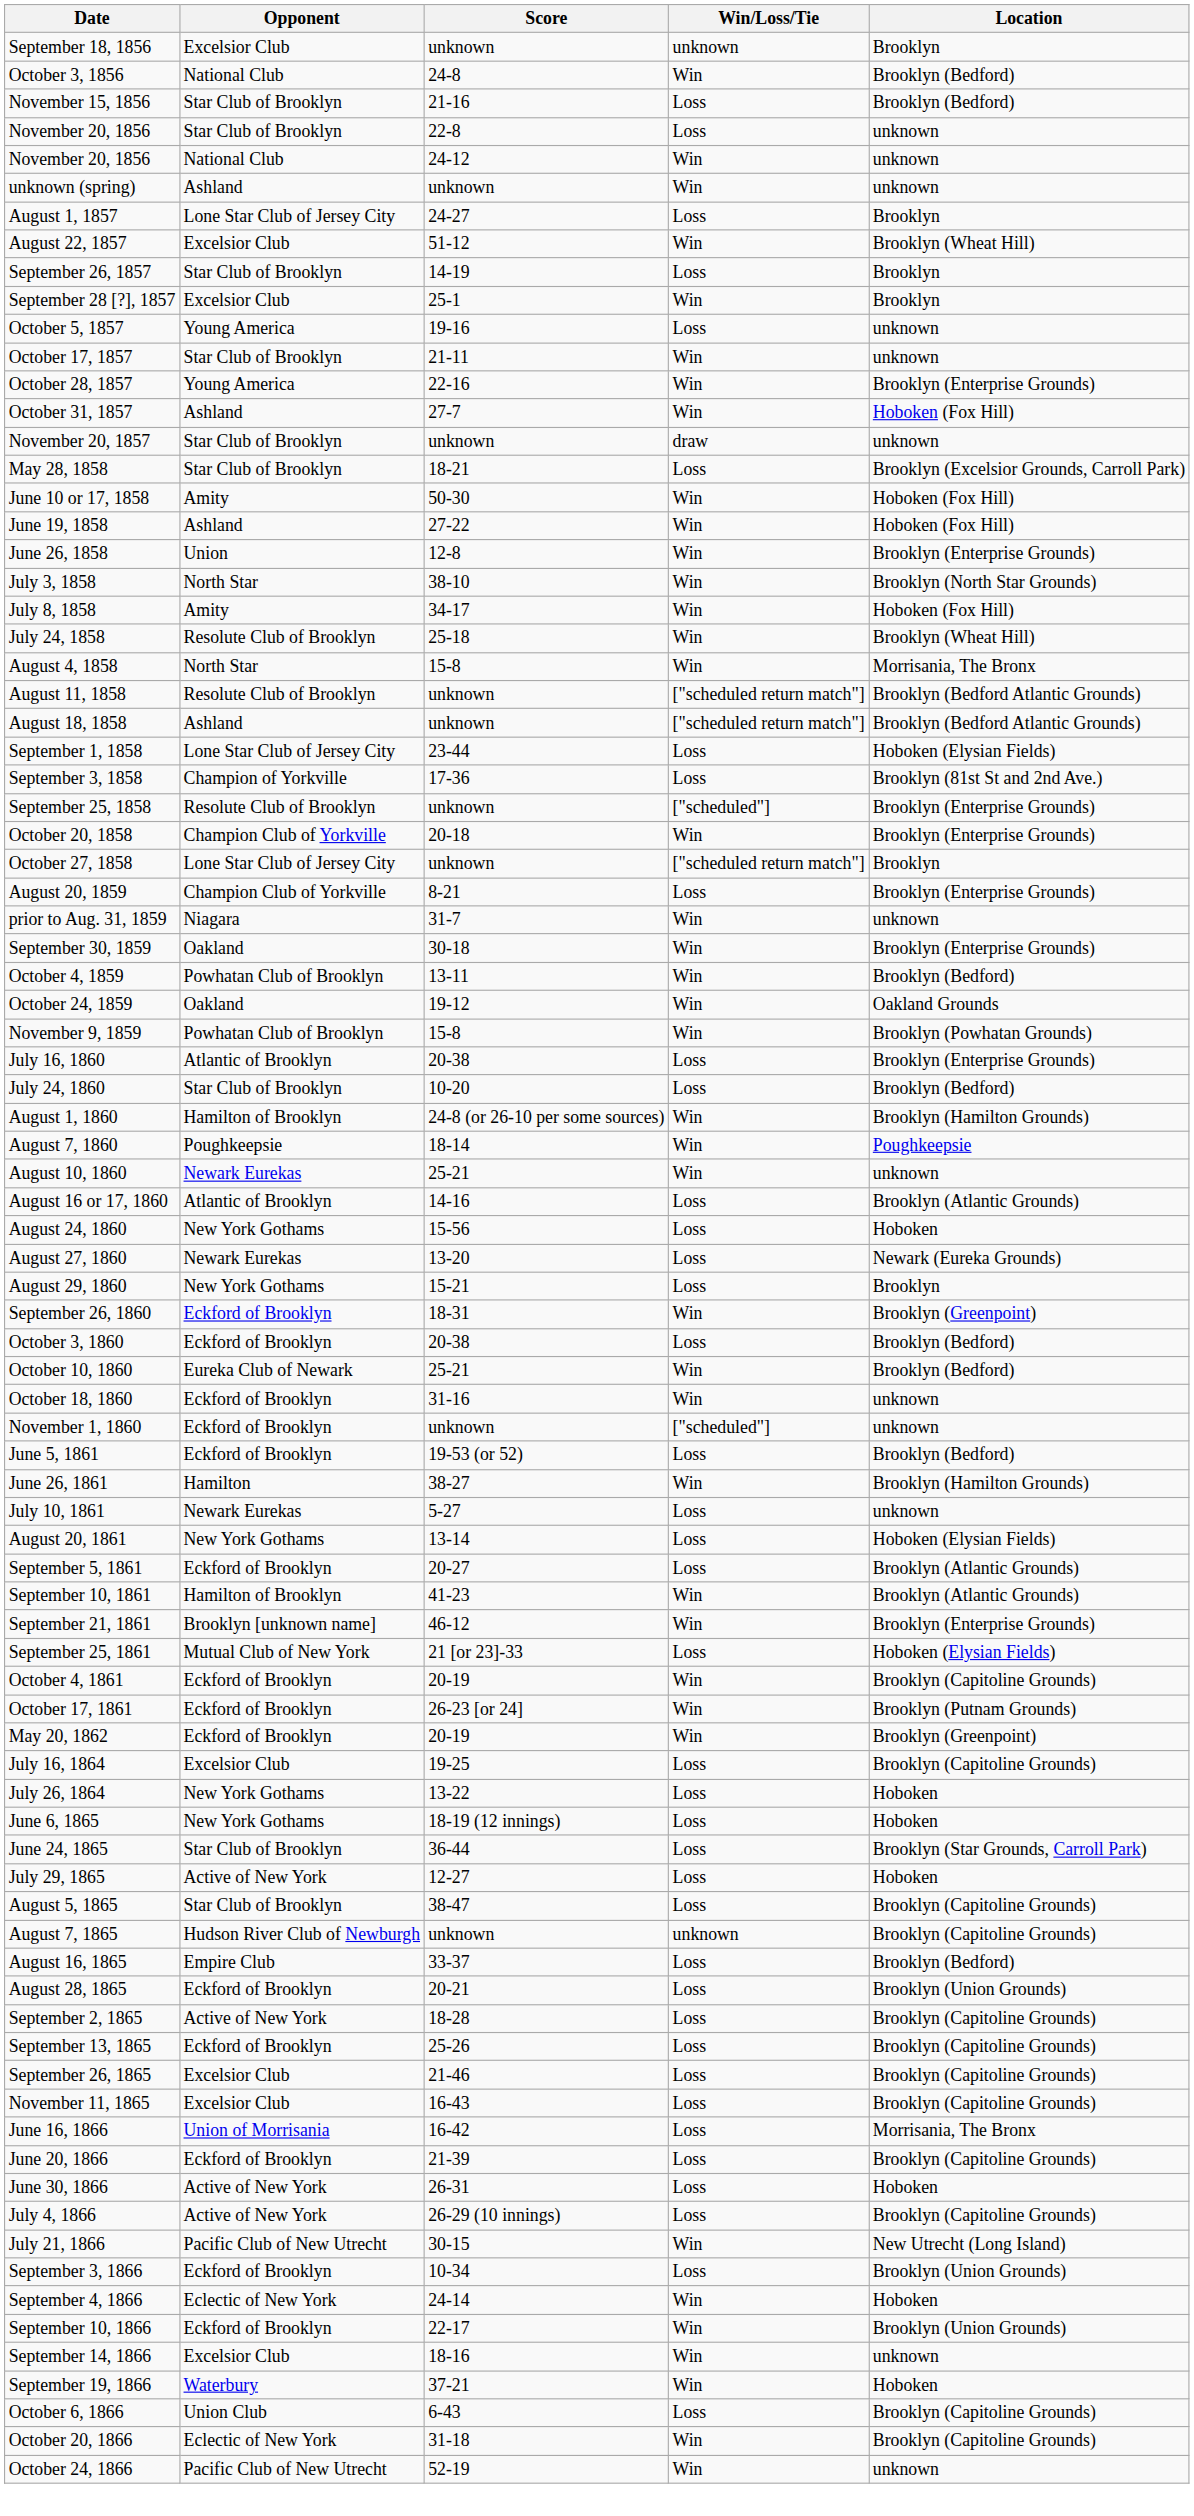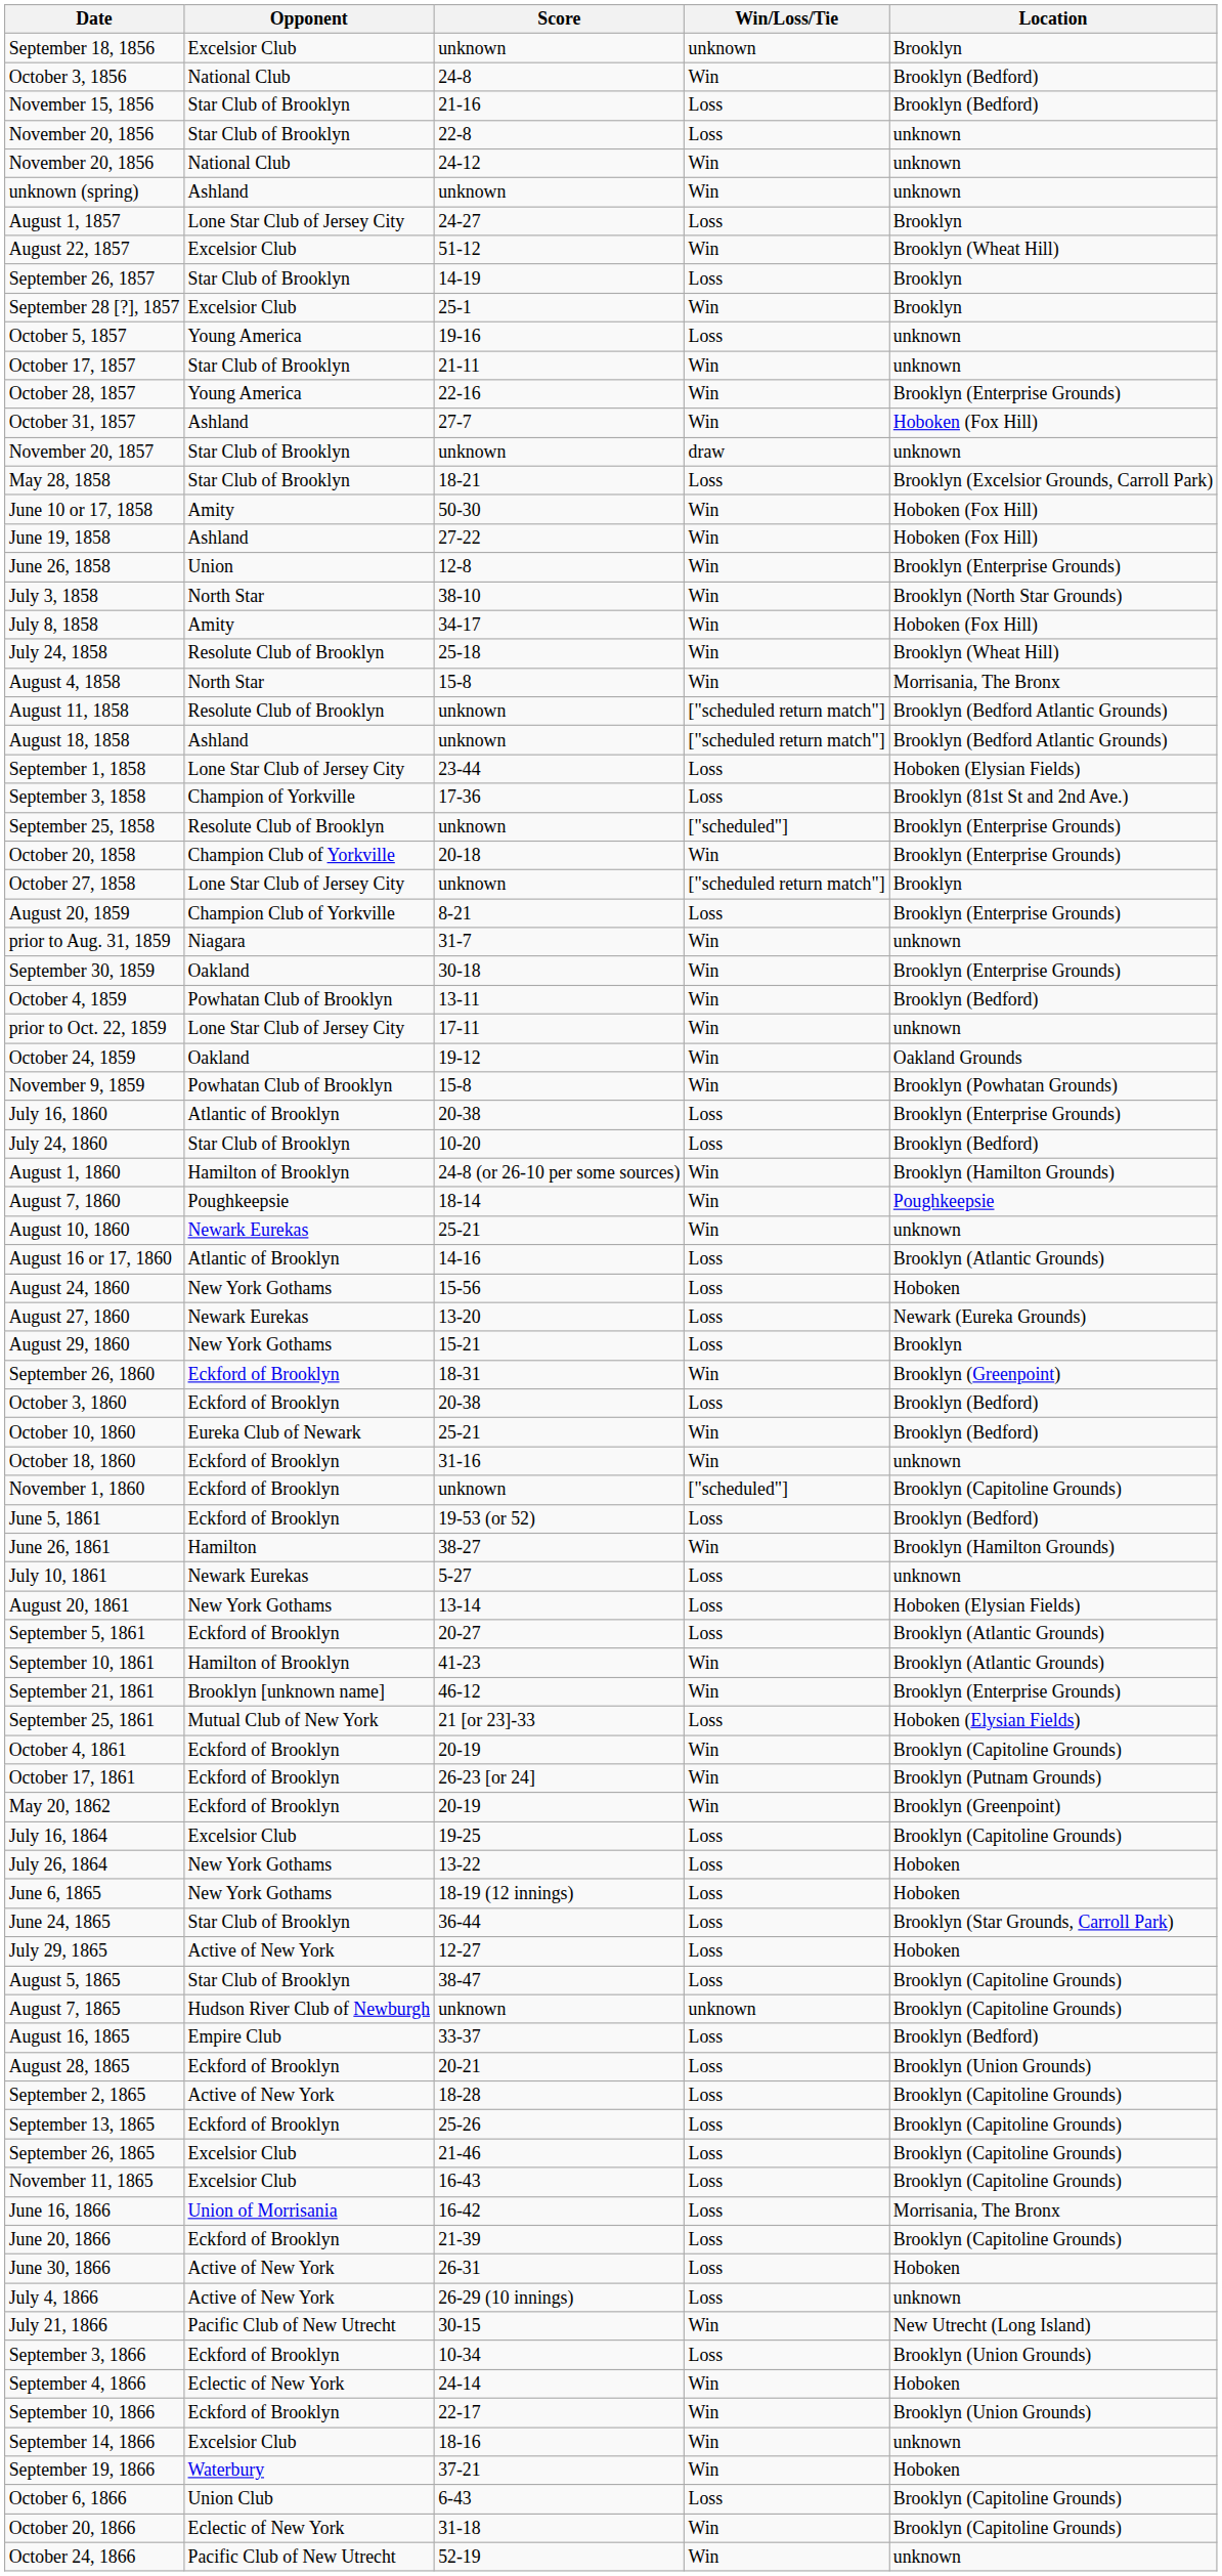+ row: prior to Oct. 22, 1859 | Lone Star Club of Jersey City | 17-11 | Win | unknown
November 1, 1860 | Location: unknown -> Brooklyn (Capitoline Grounds)
July 4, 1866 | Location: Brooklyn (Capitoline Grounds) -> unknown
